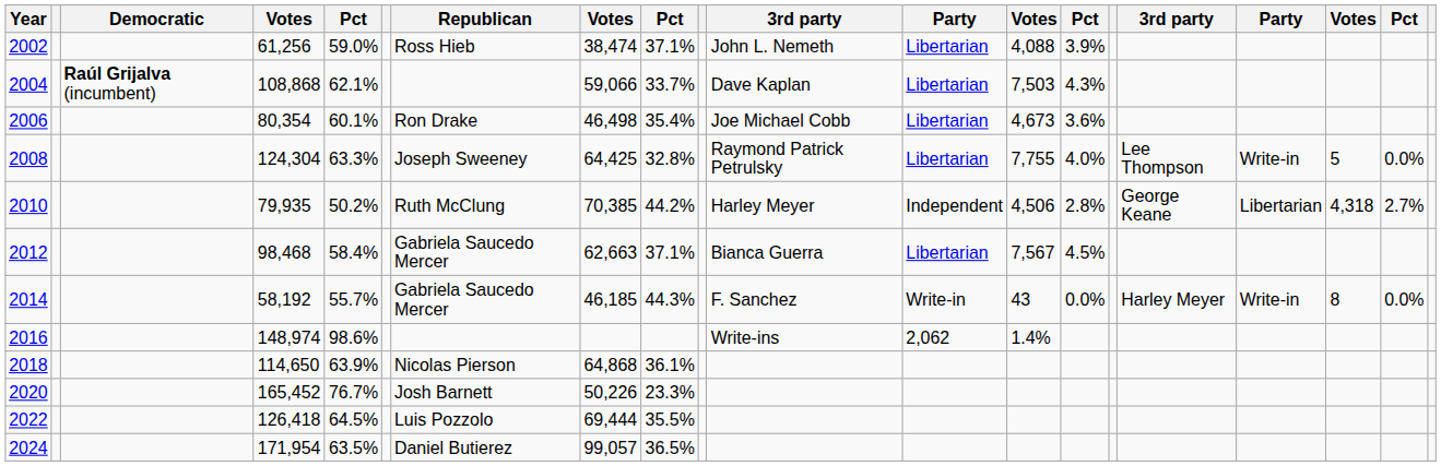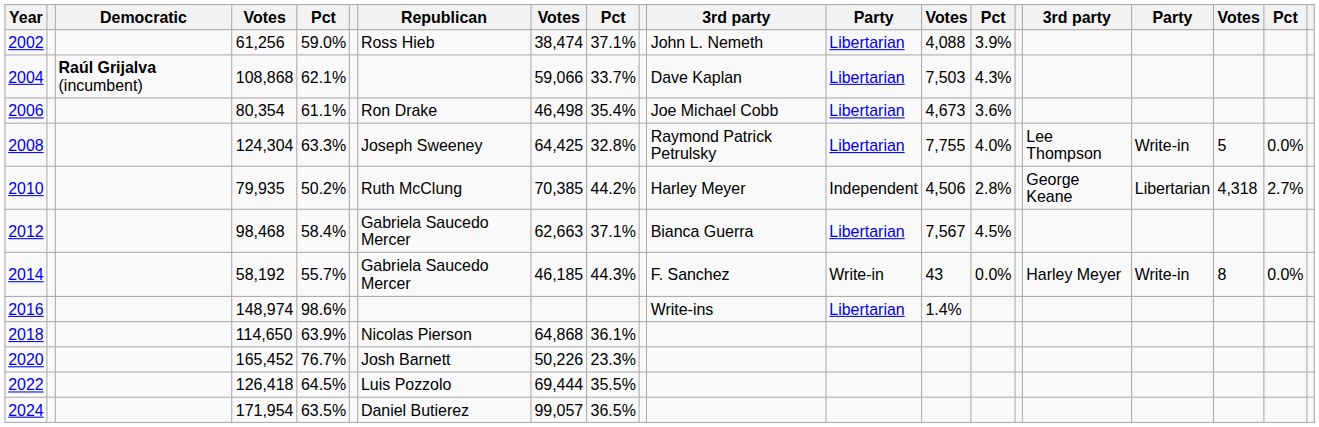2006 | column 5: 60.1% -> 61.1%
2016 | column 12: 2,062 -> Libertarian
